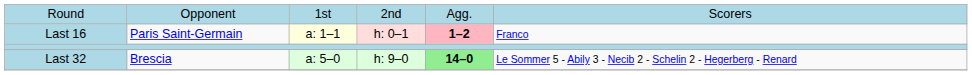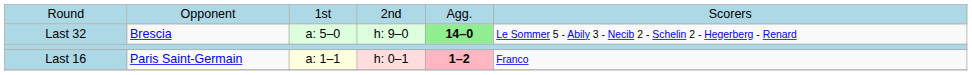rows swapped: Last 32 <-> Last 16
